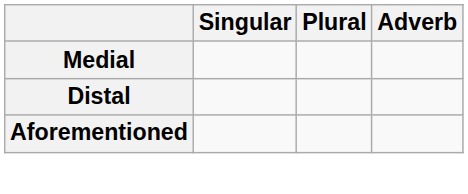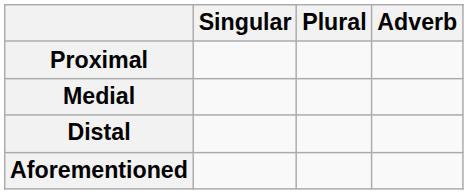+ row: Proximal
